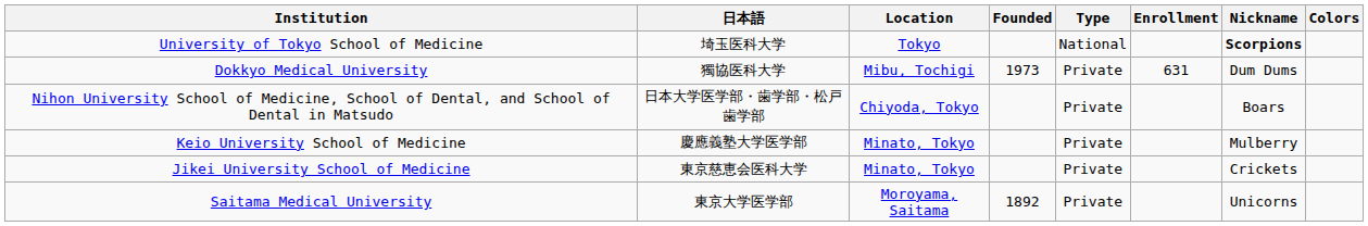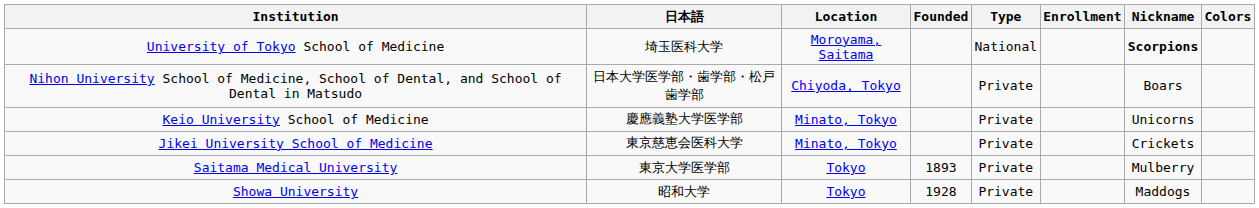University of Tokyo School of Medicine | Location: Tokyo -> Moroyama, Saitama
- row: Dokkyo Medical University | 獨協医科大学 | Mibu, Tochigi | 1973 | Private | 631 | Dum Dums
Keio University School of Medicine | Nickname: Mulberry -> Unicorns
Saitama Medical University | Location: Moroyama, Saitama -> Tokyo
Saitama Medical University | Founded: 1892 -> 1893
Saitama Medical University | Nickname: Unicorns -> Mulberry
+ row: Showa University | 昭和大学 | Tokyo | 1928 | Private | Maddogs
